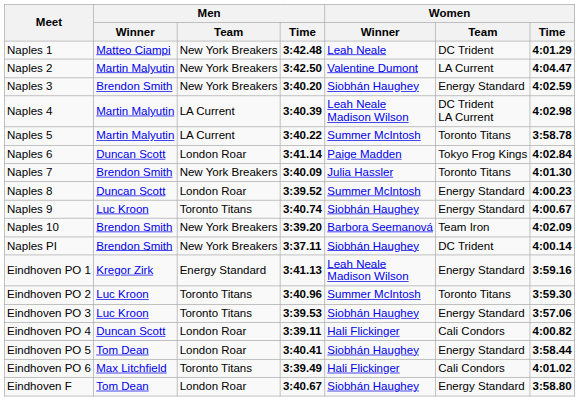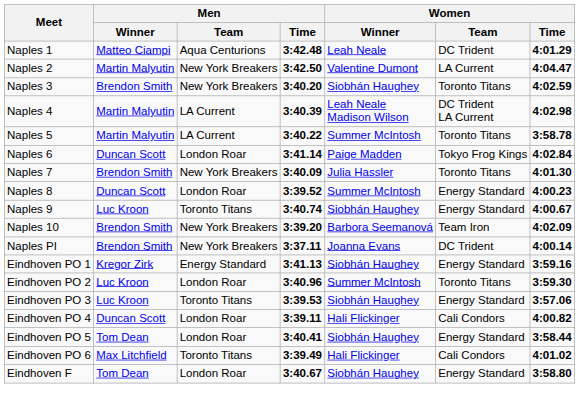Naples 1 | Men / Team: New York Breakers -> Aqua Centurions
Naples 3 | Women / Team: Energy Standard -> Toronto Titans
Naples PI | Women / Winner: Siobhán Haughey -> Joanna Evans
Eindhoven PO 1 | Women / Winner: Leah Neale Madison Wilson -> Siobhán Haughey
Eindhoven PO 2 | Men / Team: Toronto Titans -> London Roar
